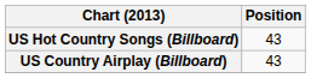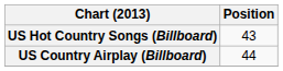US Country Airplay (Billboard) | Position: 43 -> 44
